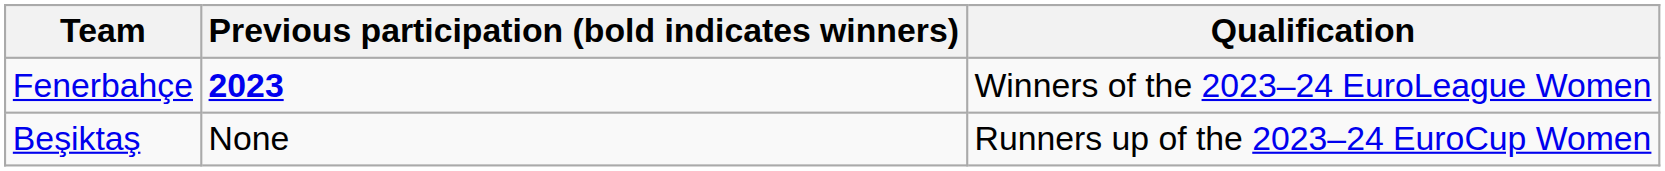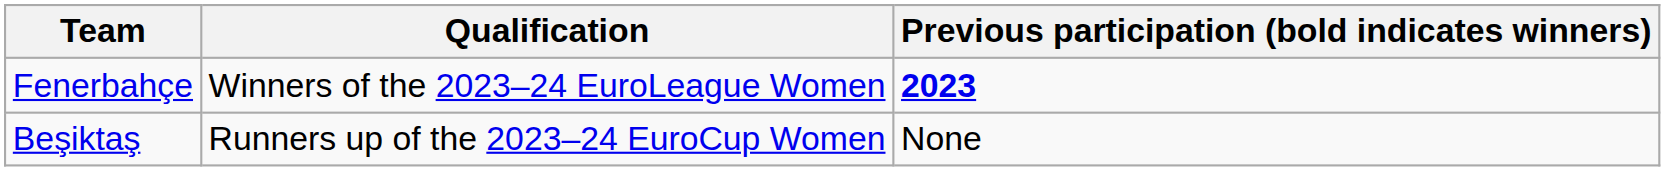columns swapped: Qualification <-> Previous participation (bold indicates winners)
